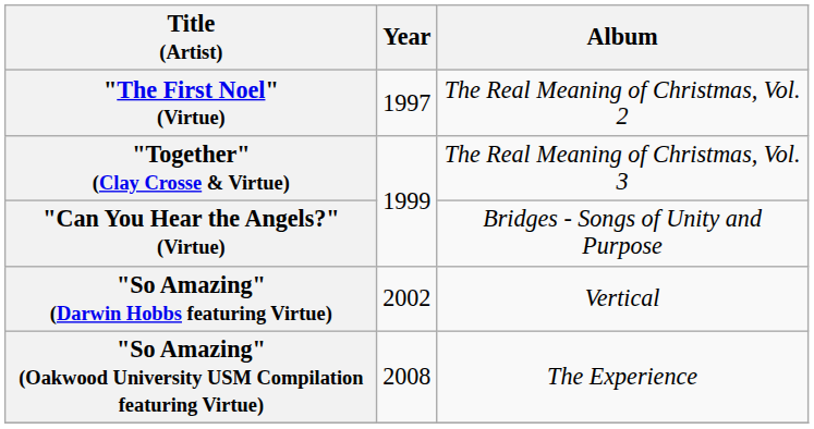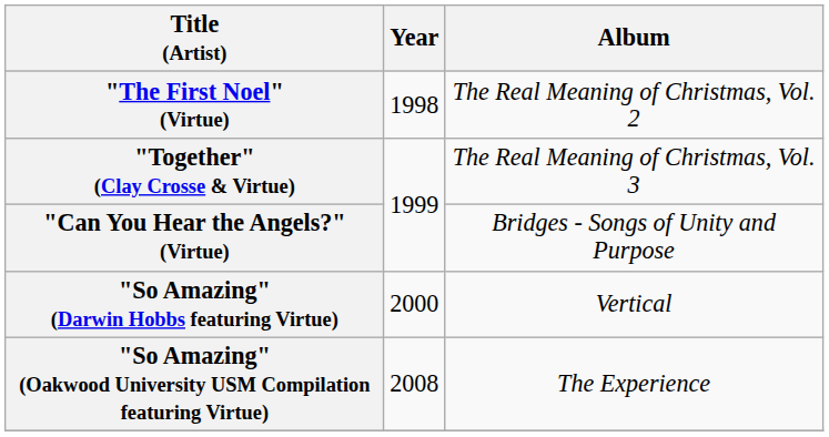"The First Noel" (Virtue) | Year: 1997 -> 1998
"So Amazing" (Darwin Hobbs featuring Virtue) | Year: 2002 -> 2000
